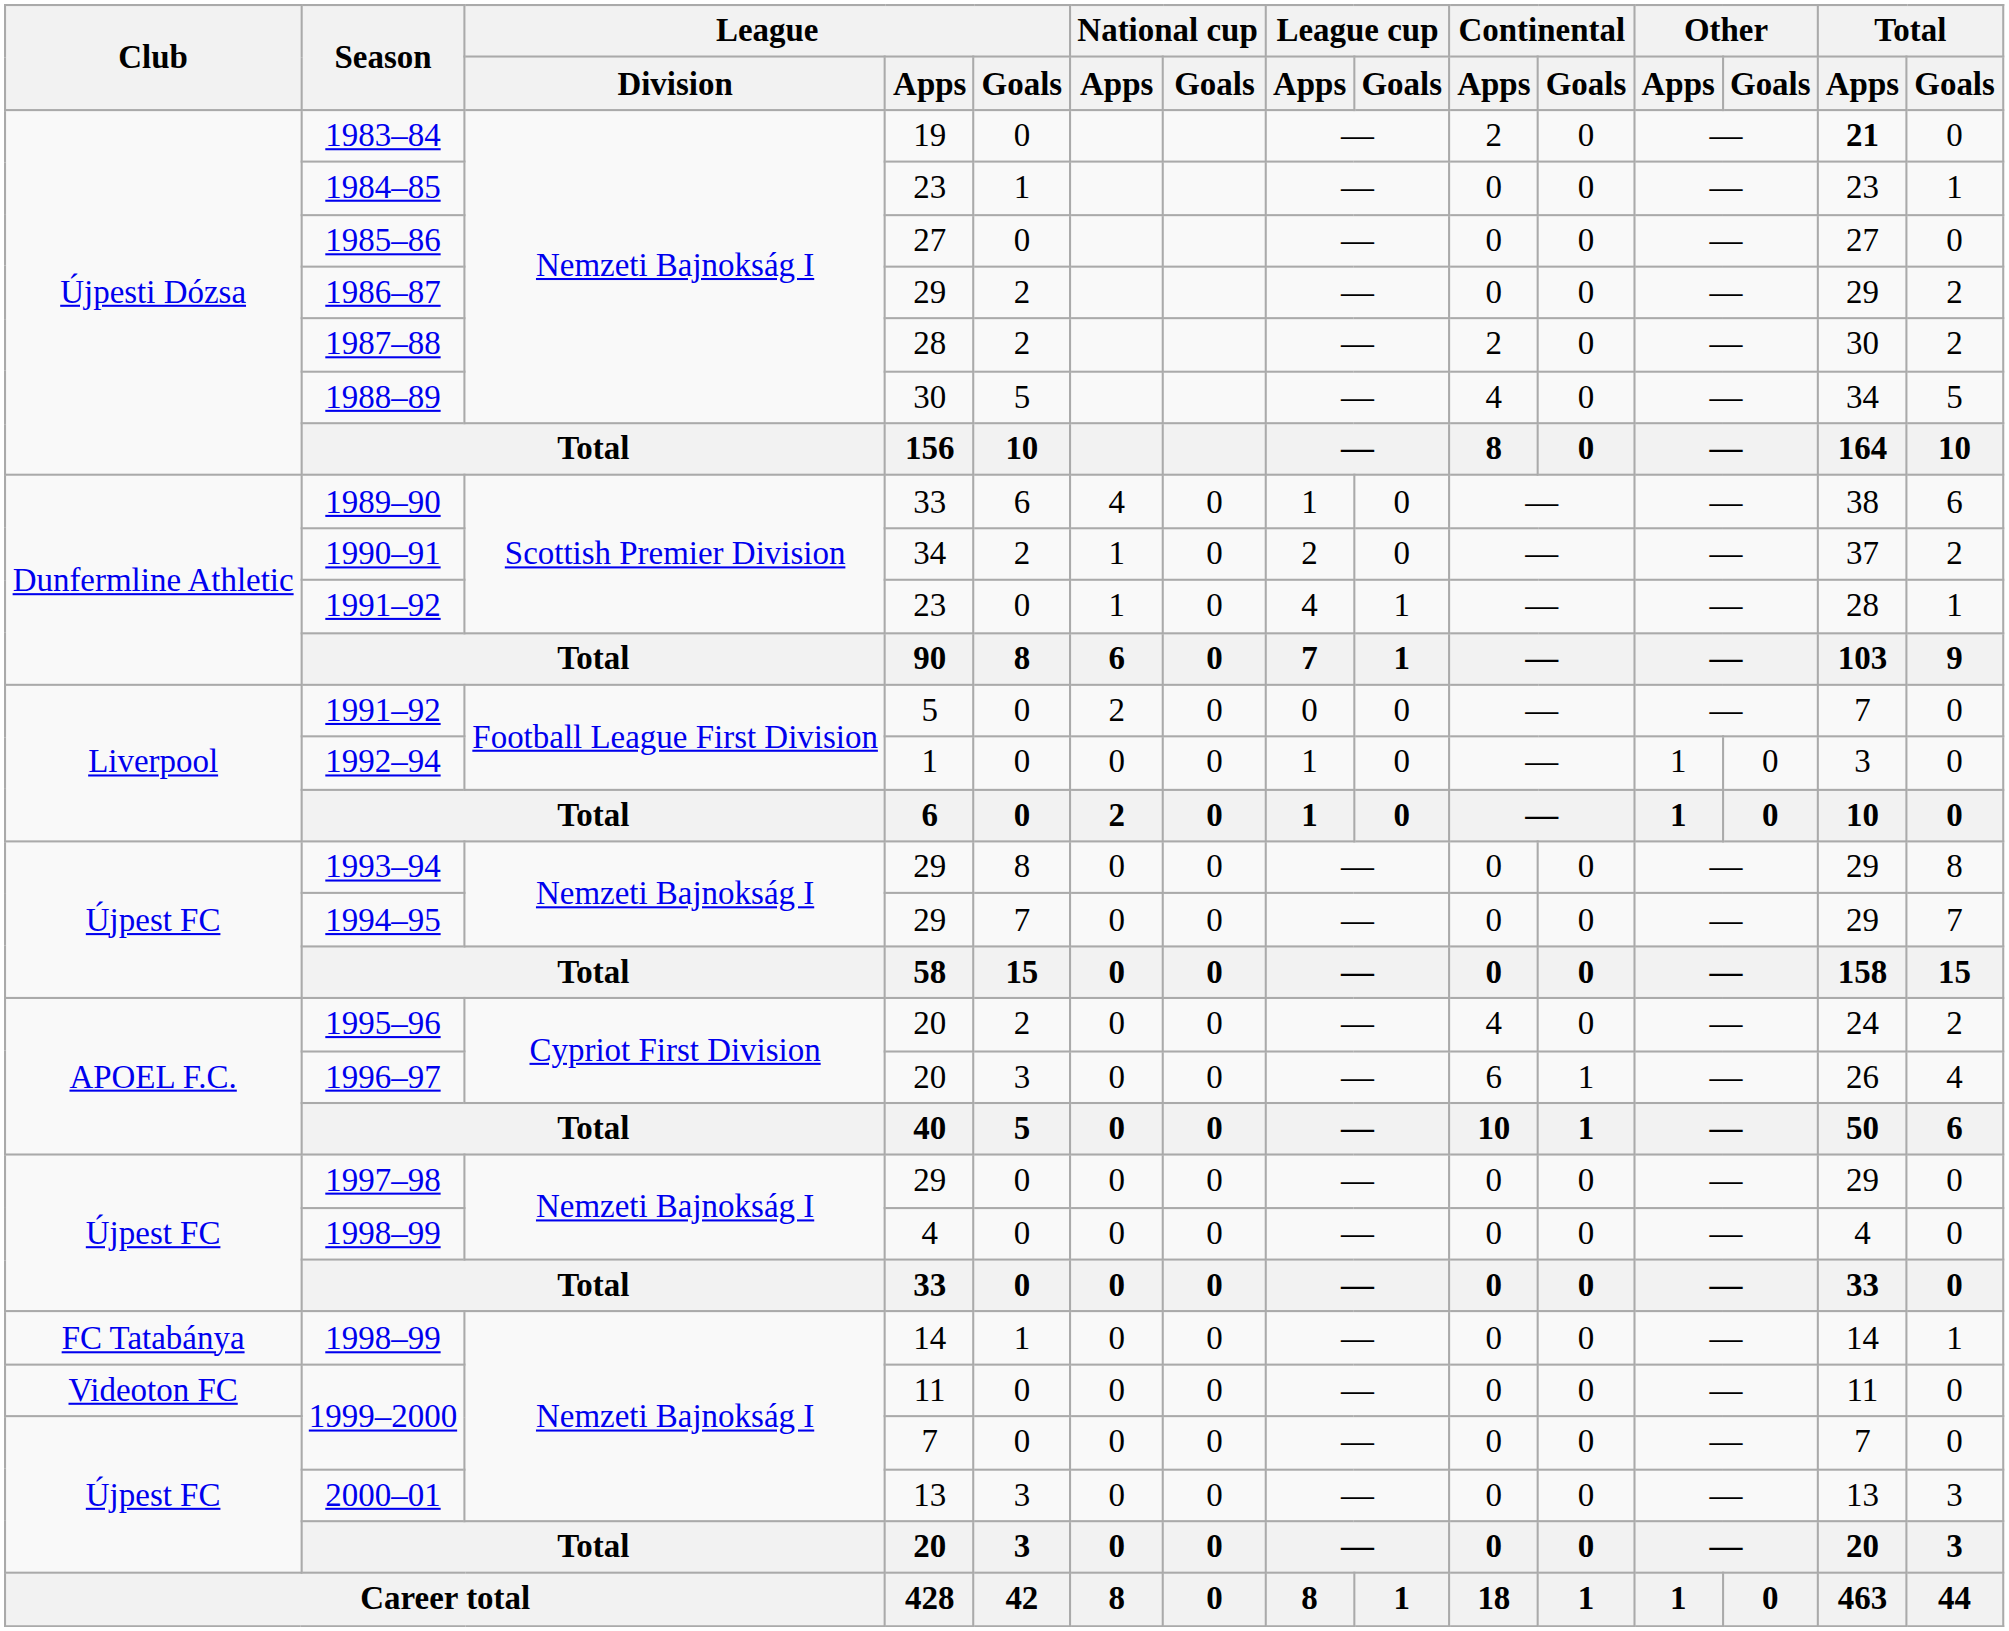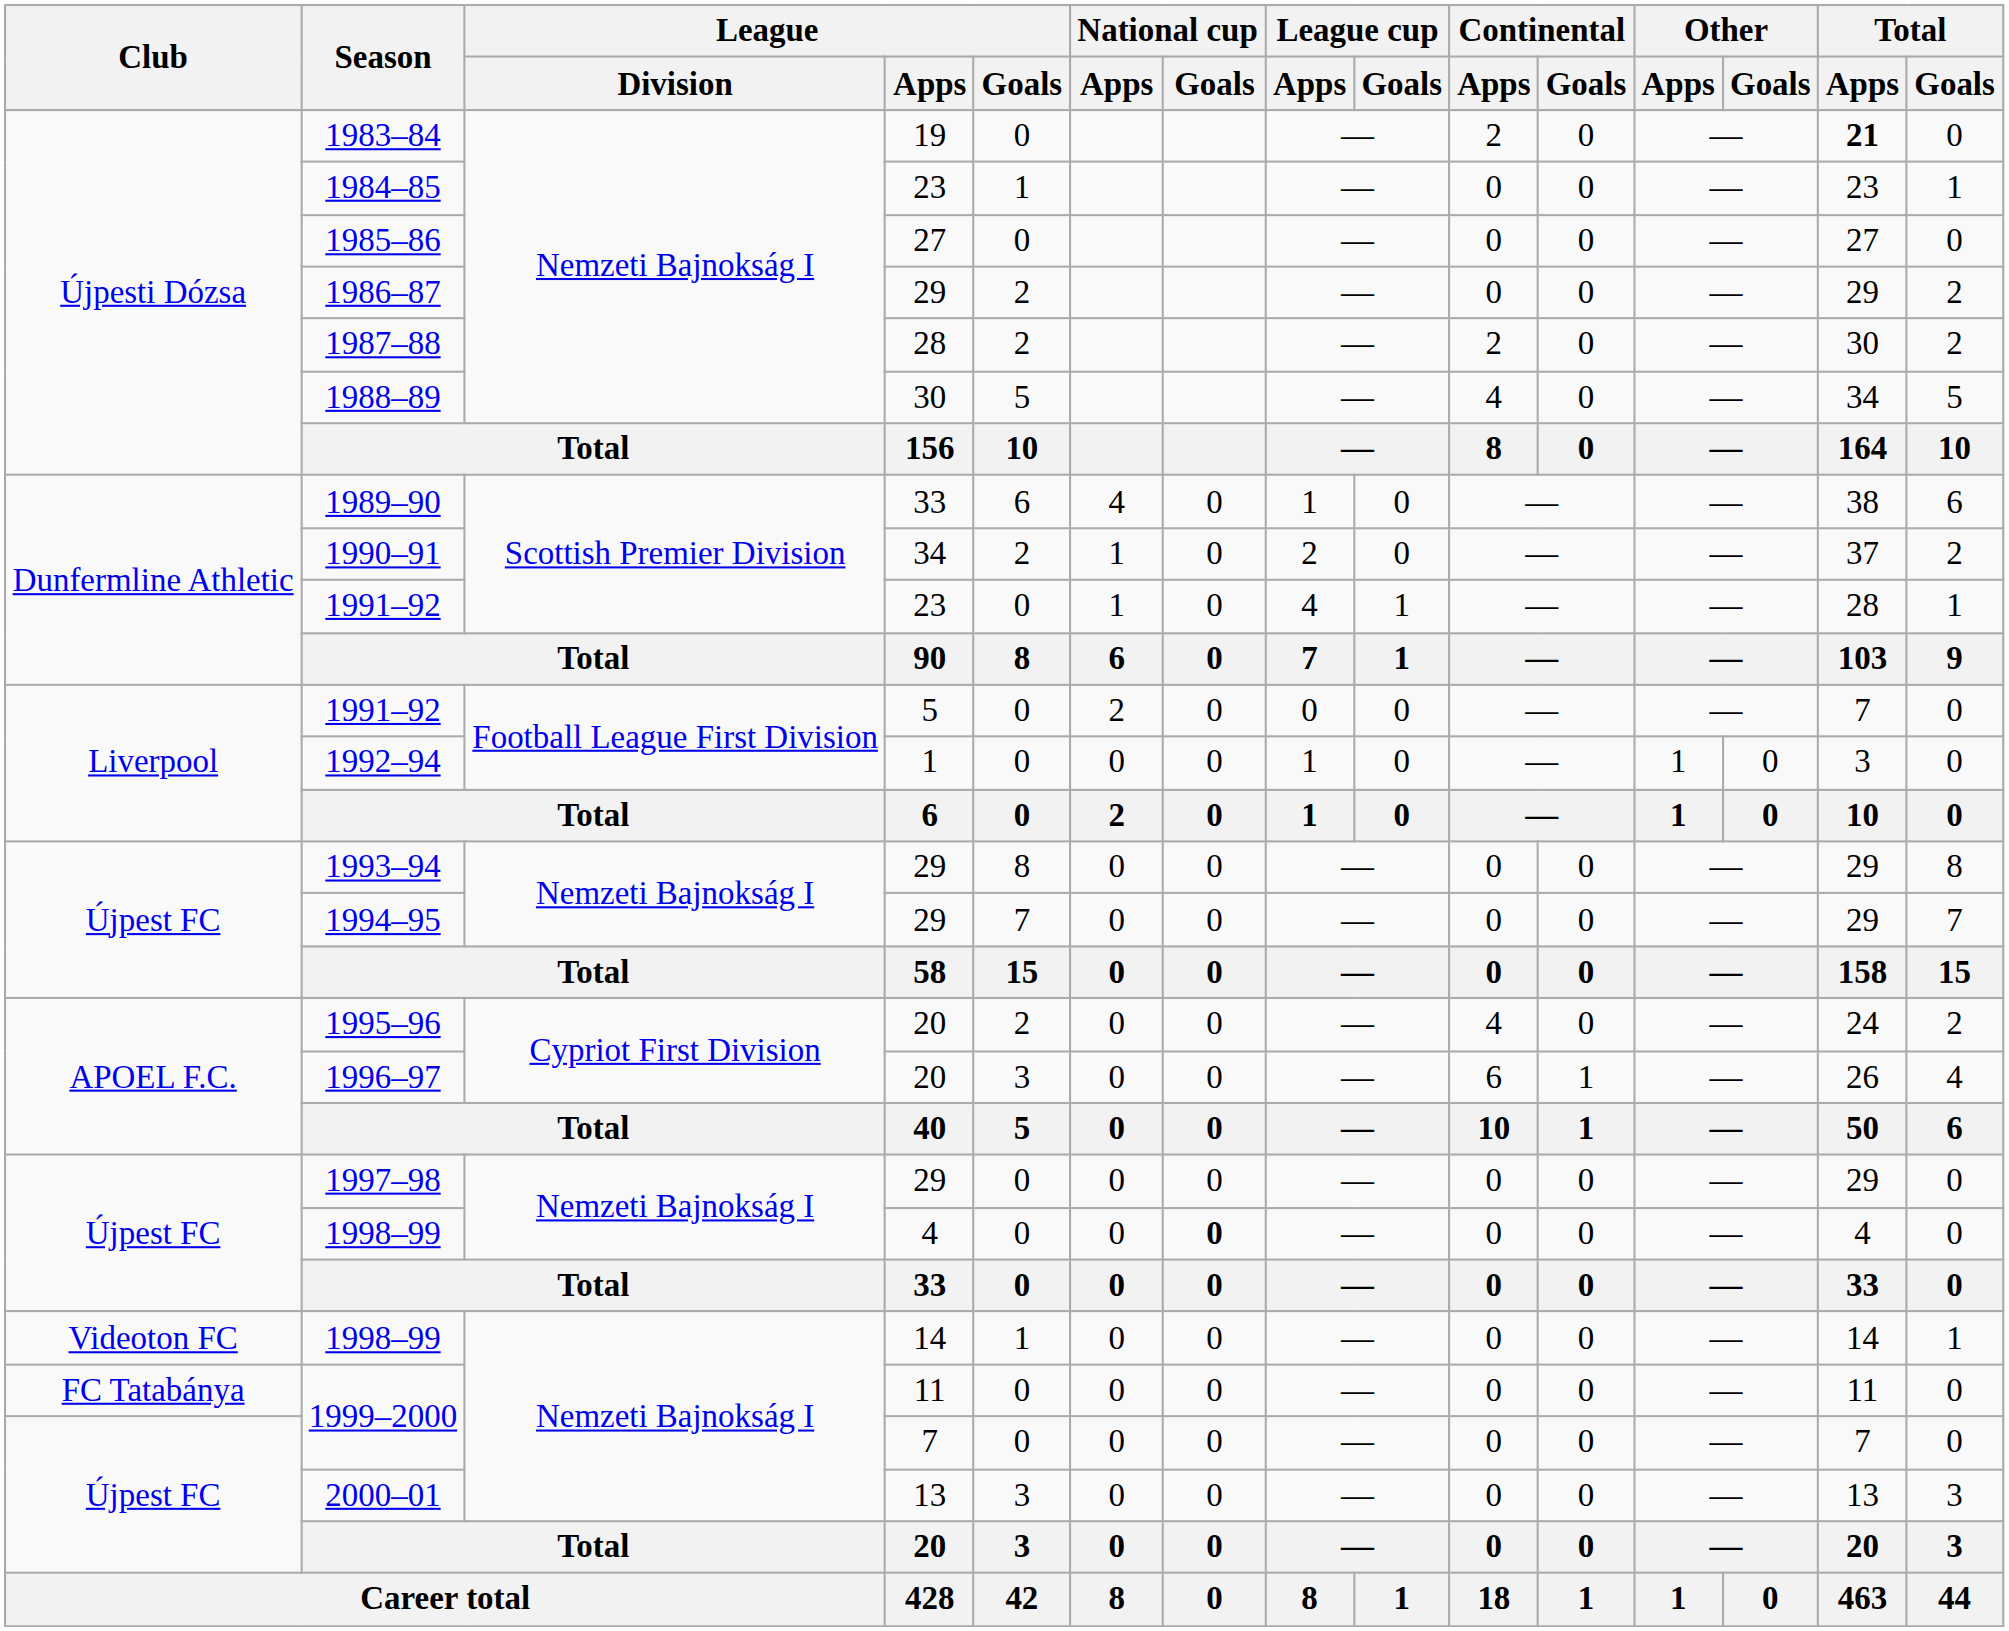1998–99 / 4 | National cup / Goals: normal -> bold
1998–99 / 14 | Club: FC Tatabánya -> Videoton FC
1999–2000 / 11 | Club: Videoton FC -> FC Tatabánya
